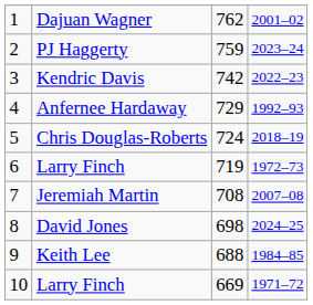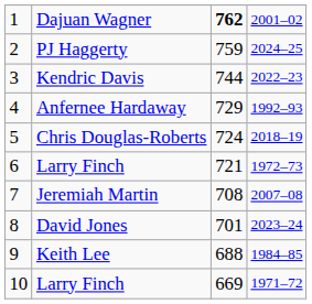Dajuan Wagner | column 3: normal -> bold
PJ Haggerty | column 4: 2023–24 -> 2024–25
Kendric Davis | column 3: 742 -> 744
6 / Larry Finch | column 3: 719 -> 721
David Jones | column 3: 698 -> 701
David Jones | column 4: 2024–25 -> 2023–24
